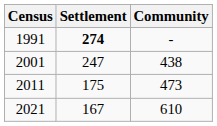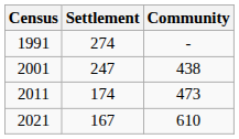1991 | Settlement: bold -> normal
2011 | Settlement: 175 -> 174
